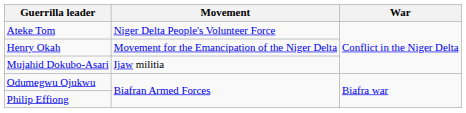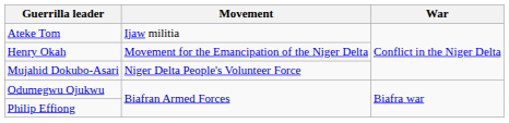Ateke Tom | Movement: Niger Delta People's Volunteer Force -> Ijaw militia
Mujahid Dokubo-Asari | Movement: Ijaw militia -> Niger Delta People's Volunteer Force
